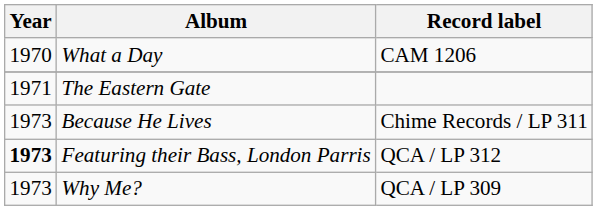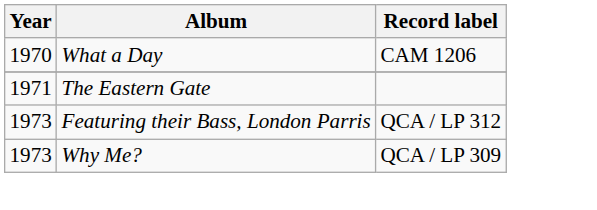- row: 1973 | Because He Lives | Chime Records / LP 311
Featuring their Bass, London Parris | Year: bold -> normal
